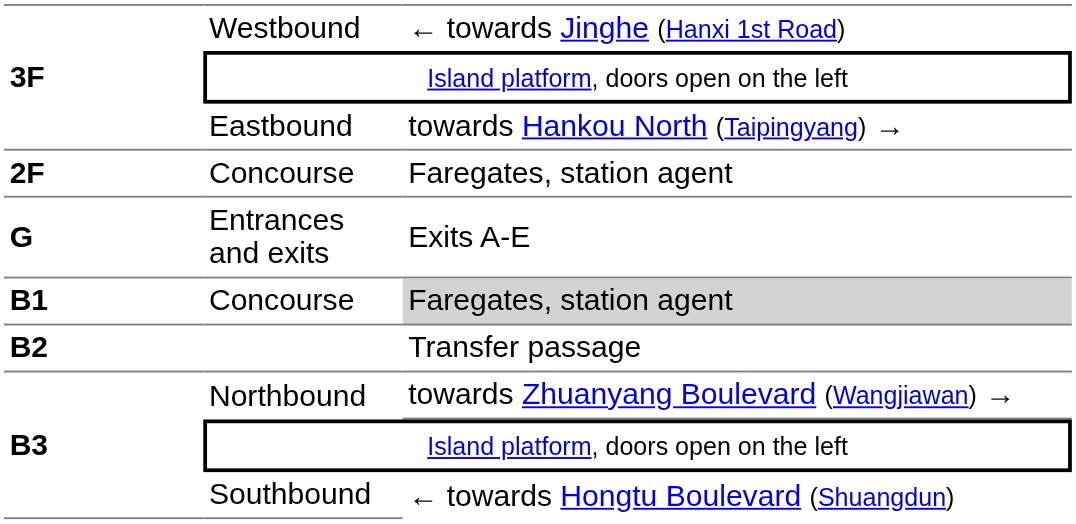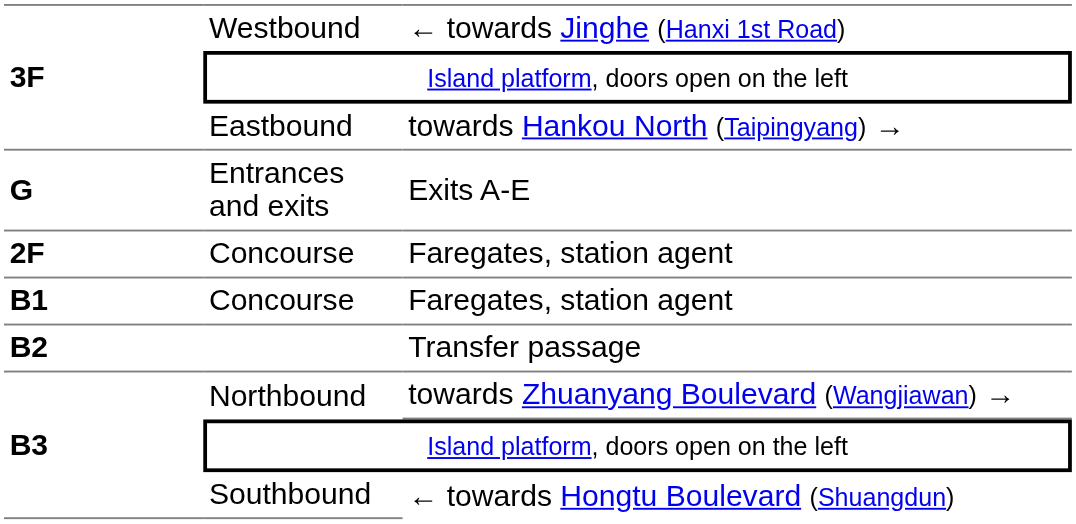rows swapped: 2F / Concourse <-> Entrances and exits
B1 / Concourse | column 3: lightgrey background -> no background
